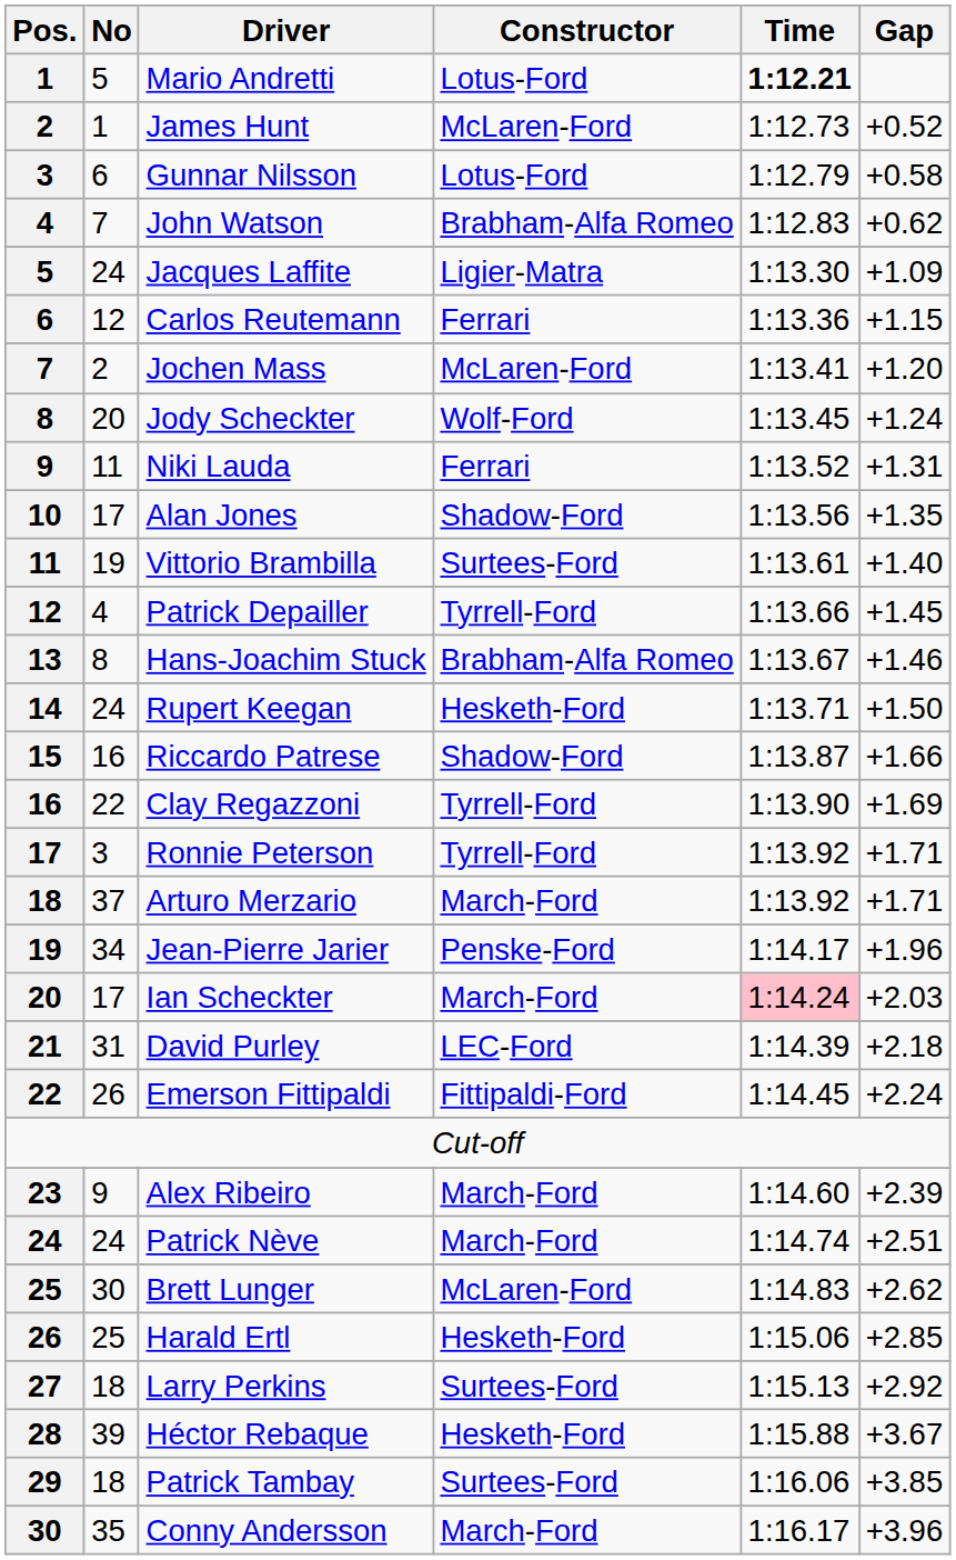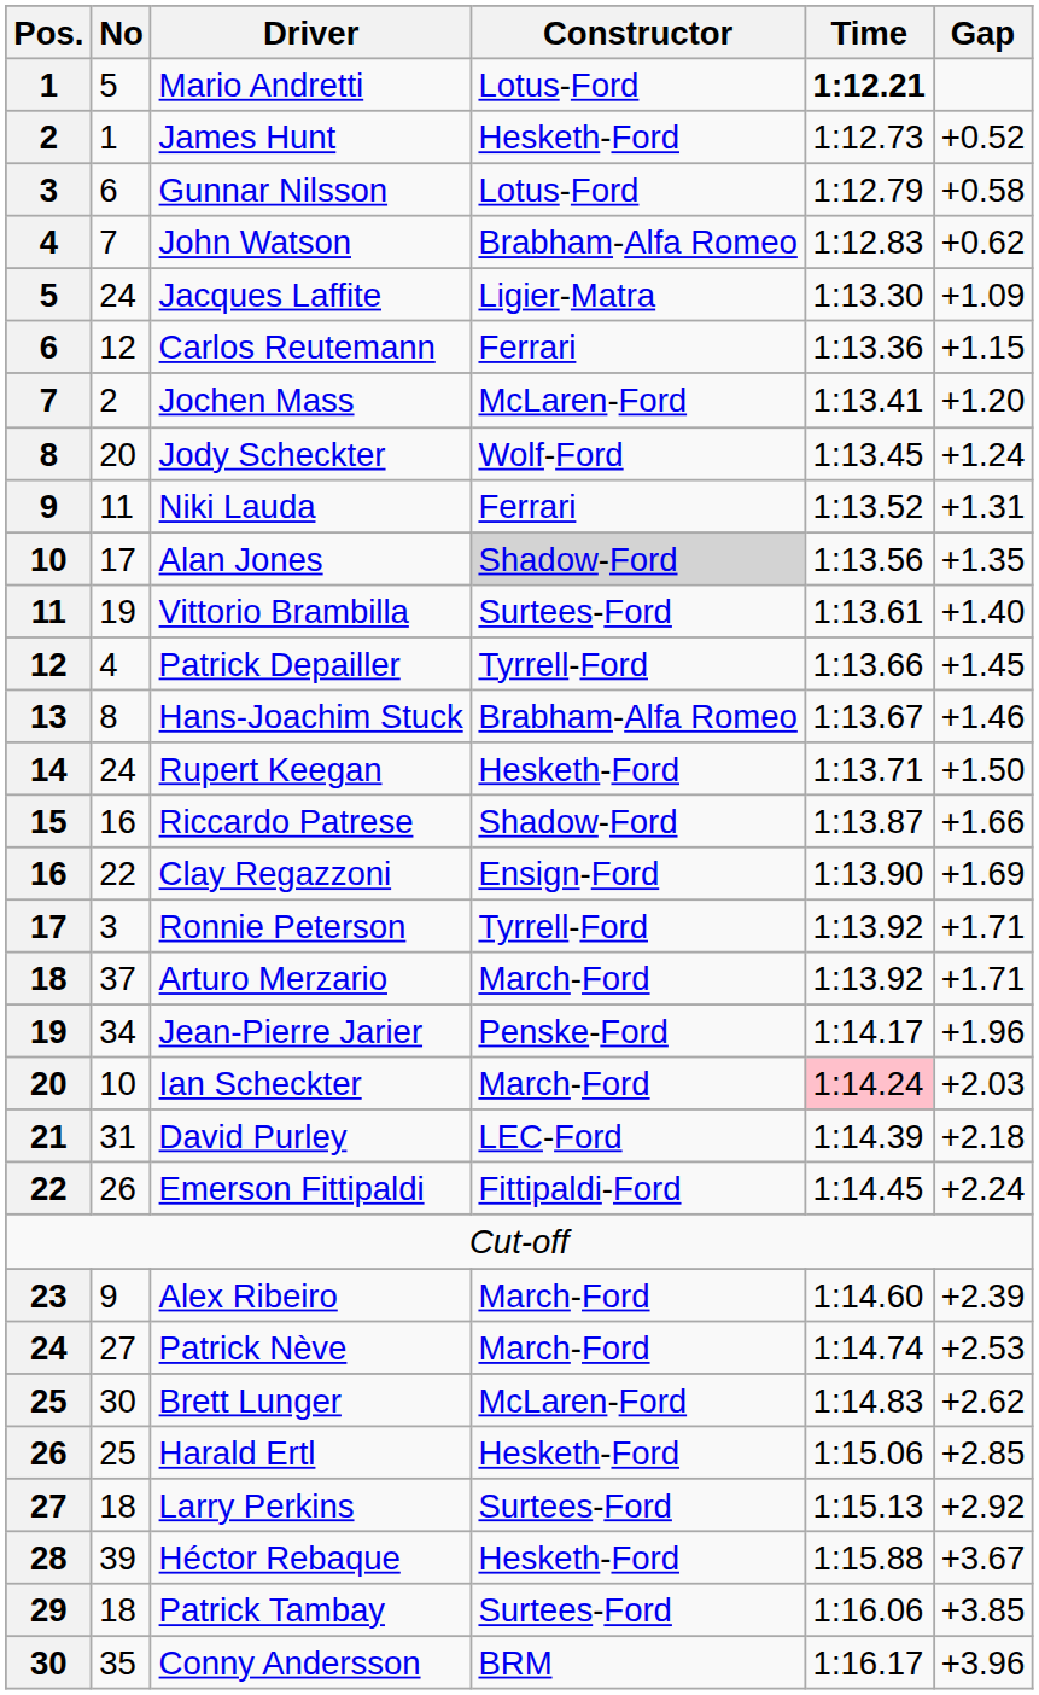James Hunt | Constructor: McLaren-Ford -> Hesketh-Ford
Alan Jones | Constructor: no background -> lightgrey background
Clay Regazzoni | Constructor: Tyrrell-Ford -> Ensign-Ford
Ian Scheckter | No: 17 -> 10
Patrick Nève | No: 24 -> 27
Patrick Nève | Gap: +2.51 -> +2.53
Conny Andersson | Constructor: March-Ford -> BRM
